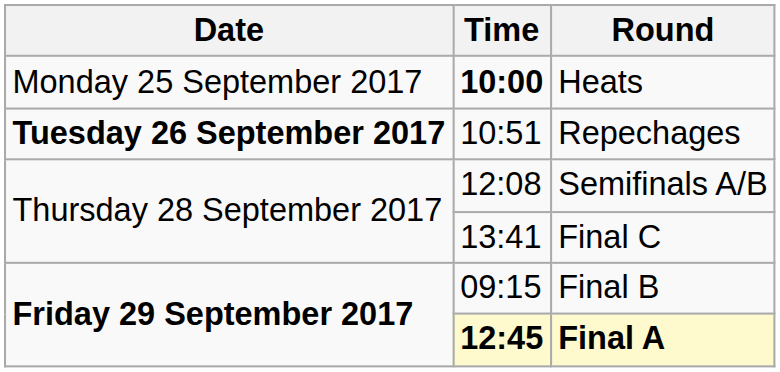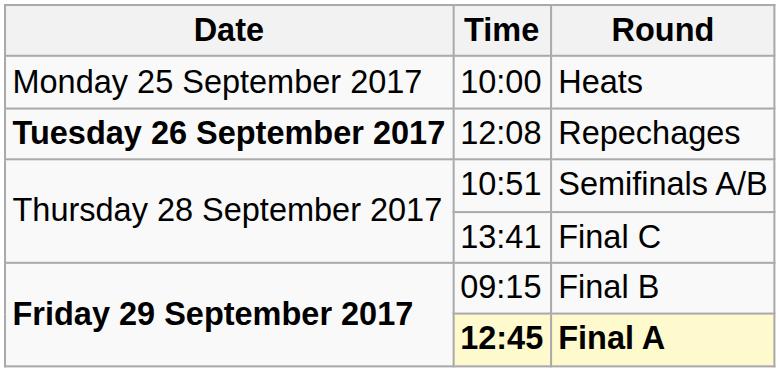Heats | Time: bold -> normal
Repechages | Time: 10:51 -> 12:08
Semifinals A/B | Time: 12:08 -> 10:51
